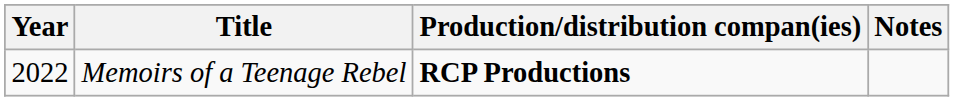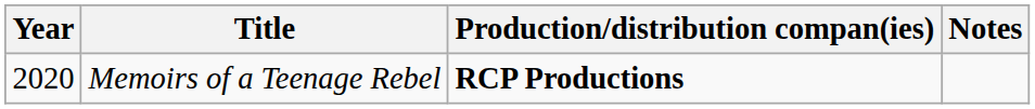Memoirs of a Teenage Rebel | Year: 2022 -> 2020
